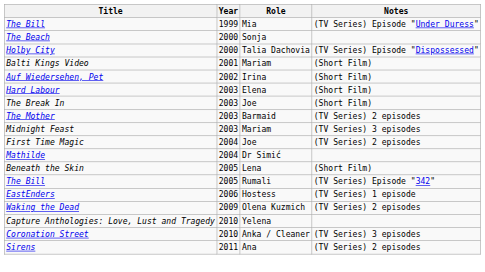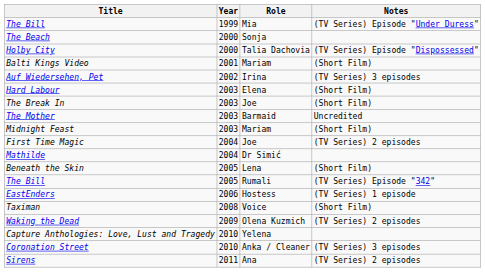Auf Wiedersehen, Pet | Notes: (Short Film) -> (TV Series) 3 episodes
The Mother | Notes: (TV Series) 2 episodes -> Uncredited
Midnight Feast | Notes: (TV Series) 3 episodes -> (Short Film)
+ row: Taximan | 2008 | Voice | (Short Film)
